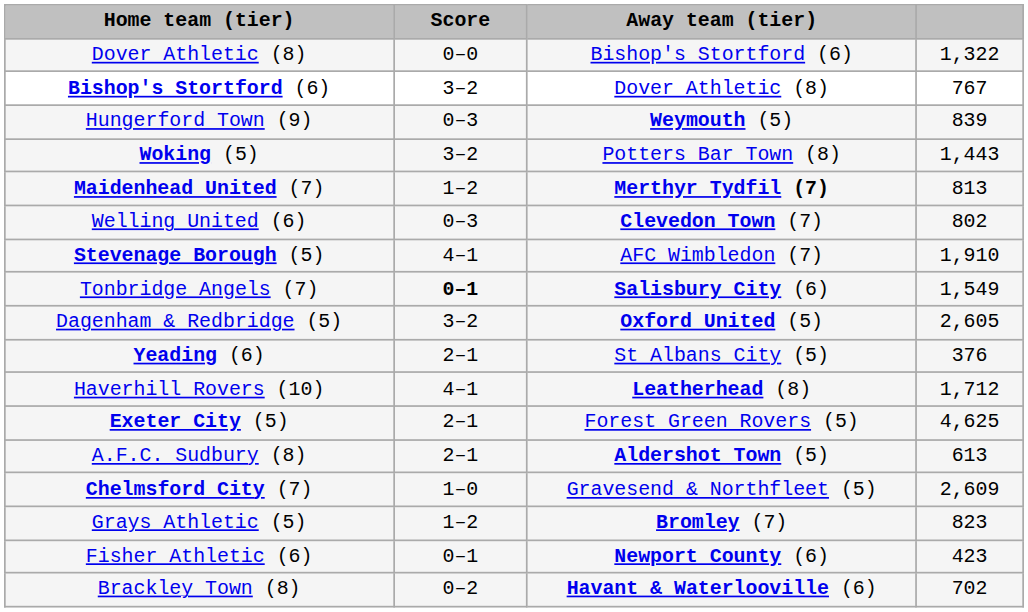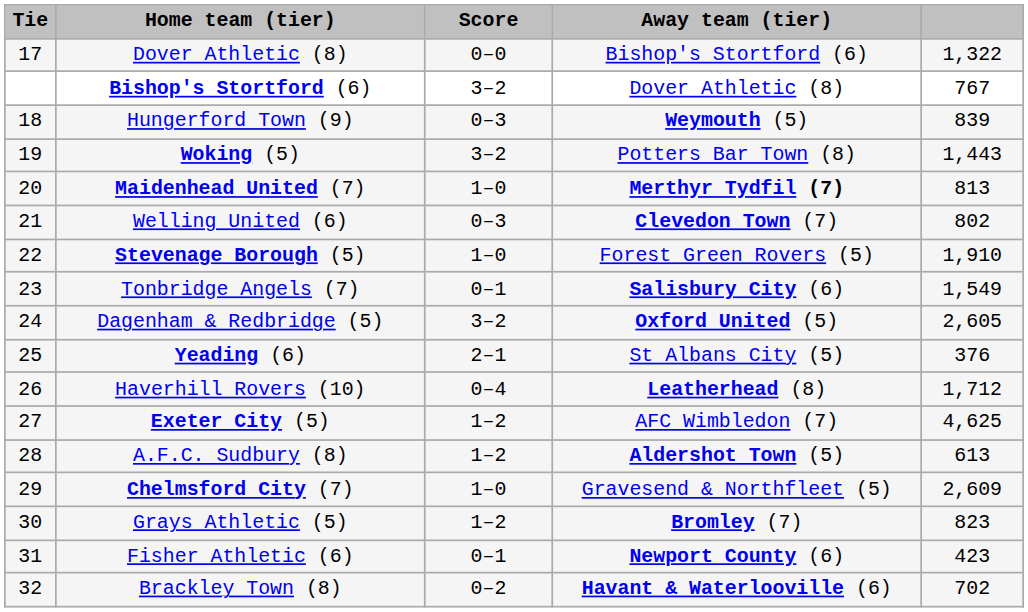+ column: Tie | 17 | 18 | 19 | 20 | 21 | 22 | 23 | 24 | 25 | 26 | 27 | 28 | 29 | 30 | 31 | 32
Maidenhead United (7) | Score: 1–2 -> 1–0
Stevenage Borough (5) | Score: 4–1 -> 1–0
Stevenage Borough (5) | Away team (tier): AFC Wimbledon (7) -> Forest Green Rovers (5)
Tonbridge Angels (7) | Score: bold -> normal
Haverhill Rovers (10) | Score: 4–1 -> 0–4
Exeter City (5) | Score: 2–1 -> 1–2
Exeter City (5) | Away team (tier): Forest Green Rovers (5) -> AFC Wimbledon (7)
A.F.C. Sudbury (8) | Score: 2–1 -> 1–2
